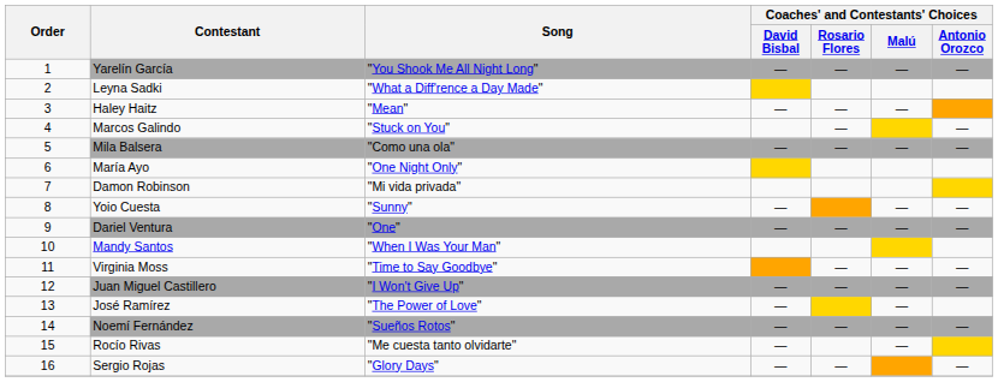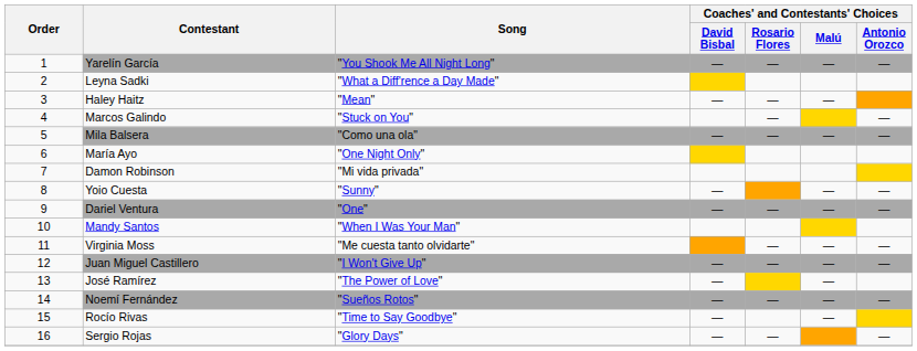Virginia Moss | Song: "Time to Say Goodbye" -> "Me cuesta tanto olvidarte"
Rocío Rivas | Song: "Me cuesta tanto olvidarte" -> "Time to Say Goodbye"
